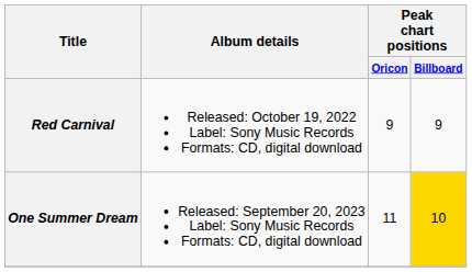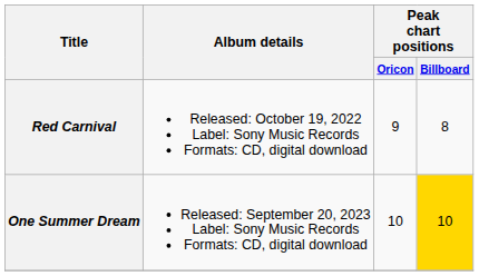Red Carnival | Peak chart positions / Billboard: 9 -> 8
One Summer Dream | Peak chart positions / Oricon: 11 -> 10
